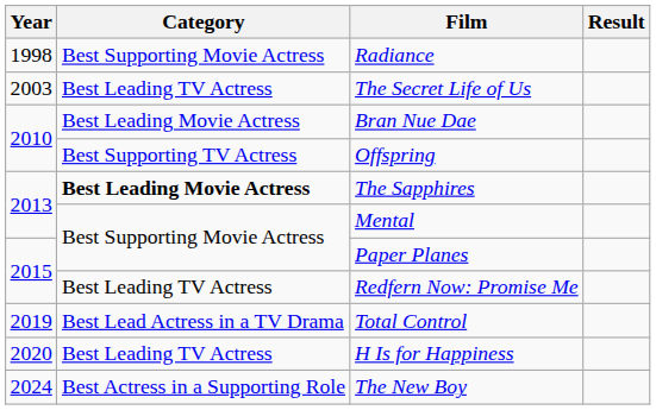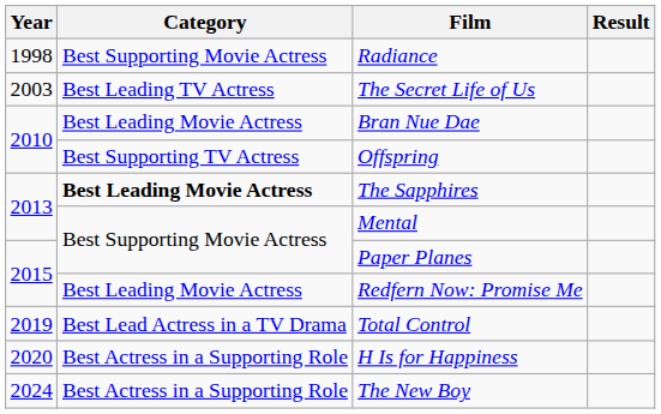Redfern Now: Promise Me | Category: Best Leading TV Actress -> Best Leading Movie Actress
H Is for Happiness | Category: Best Leading TV Actress -> Best Actress in a Supporting Role
